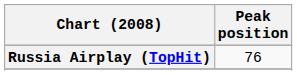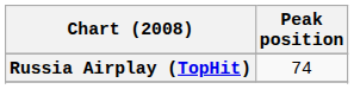Russia Airplay (TopHit) | Peak position: 76 -> 74
